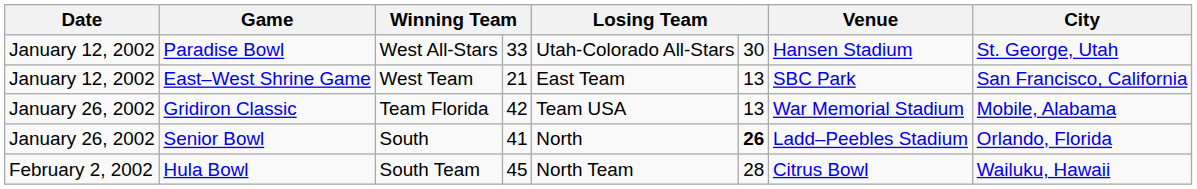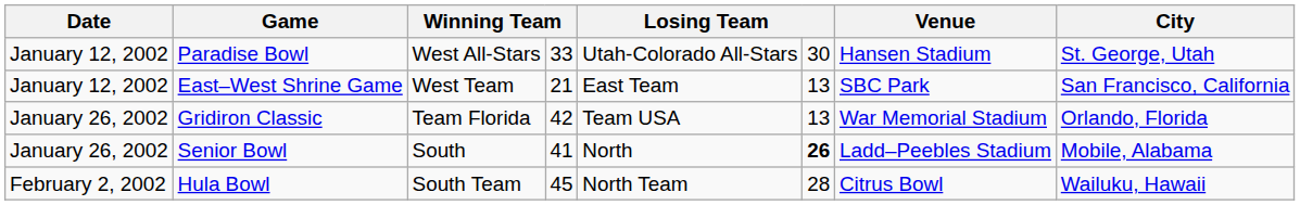Gridiron Classic | City: Mobile, Alabama -> Orlando, Florida
Senior Bowl | City: Orlando, Florida -> Mobile, Alabama
